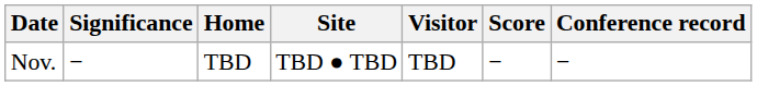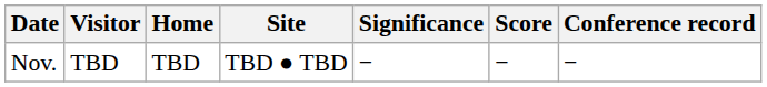columns swapped: Visitor <-> Significance
